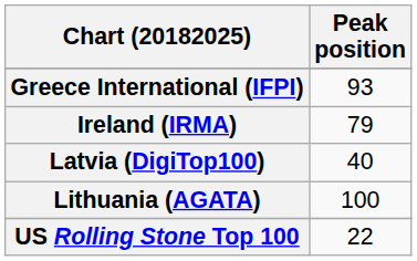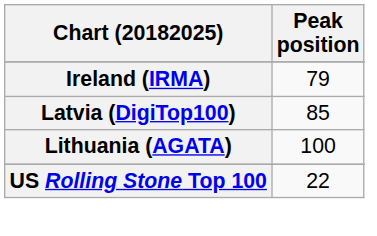- row: Greece International (IFPI) | 93
Latvia (DigiTop100) | Peak position: 40 -> 85
